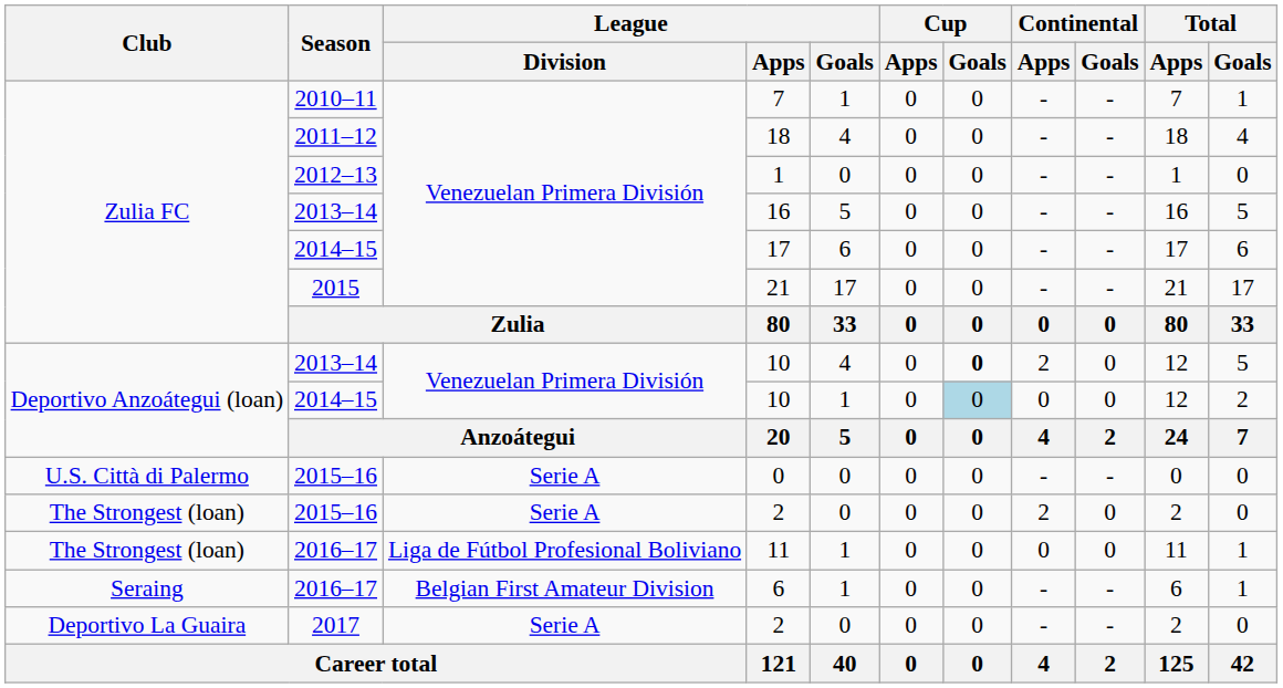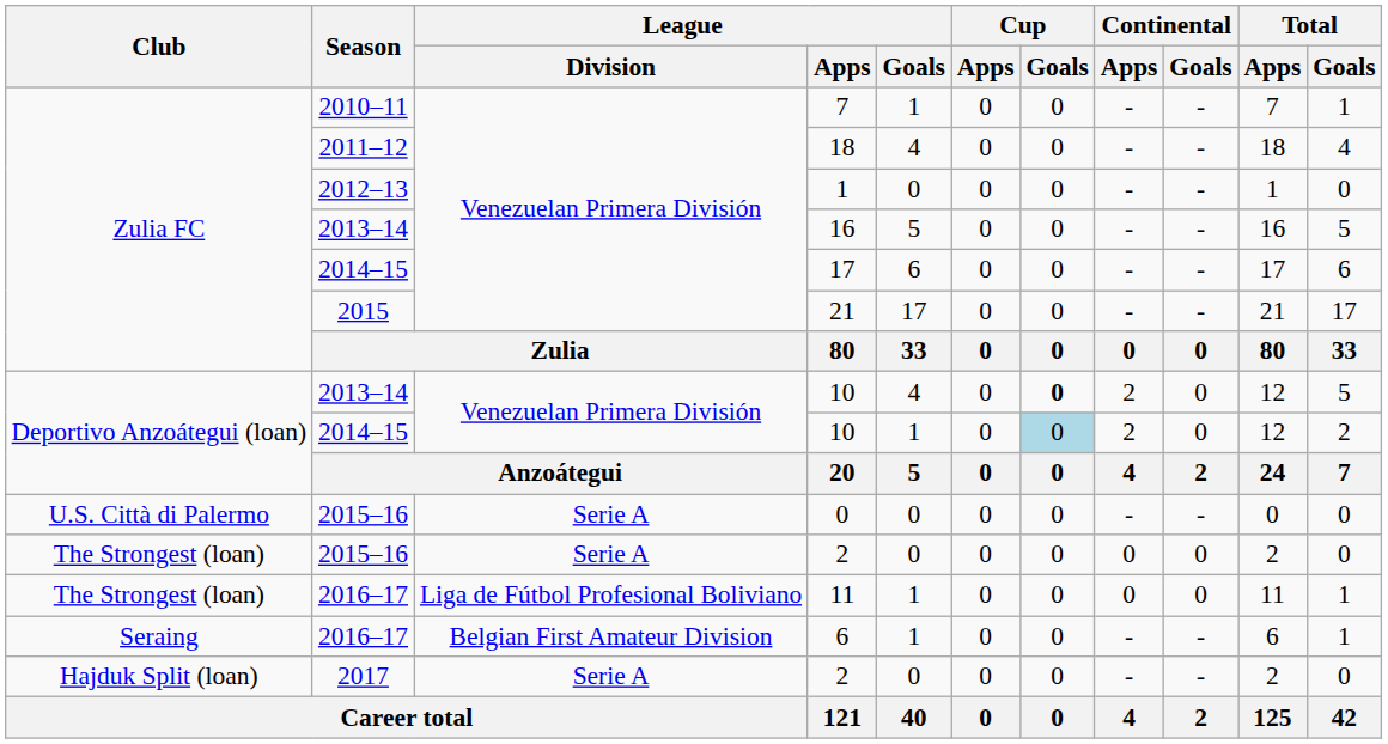2014–15 / 10 | Continental / Apps: 0 -> 2
2015–16 / 2 | Continental / Apps: 2 -> 0
2017 / 2 | Club: Deportivo La Guaira -> Hajduk Split (loan)
